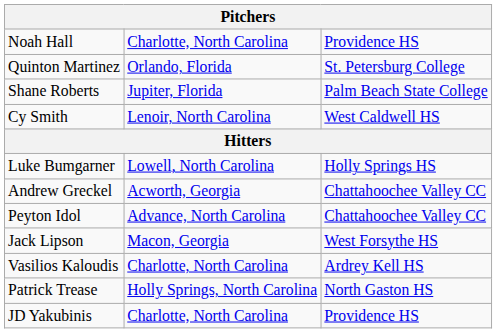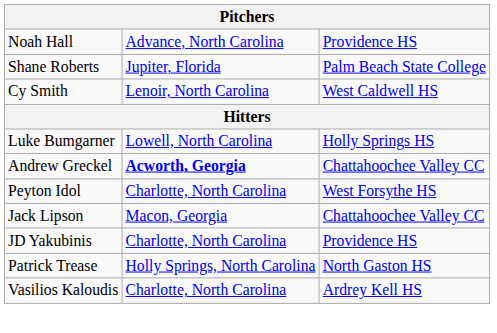Noah Hall | column 2: Charlotte, North Carolina -> Advance, North Carolina
- row: Quinton Martinez | Orlando, Florida | St. Petersburg College
Andrew Greckel | column 2: normal -> bold
Peyton Idol | column 2: Advance, North Carolina -> Charlotte, North Carolina
Peyton Idol | column 3: Chattahoochee Valley CC -> West Forsythe HS
Jack Lipson | column 3: West Forsythe HS -> Chattahoochee Valley CC
rows swapped: Vasilios Kaloudis <-> JD Yakubinis
